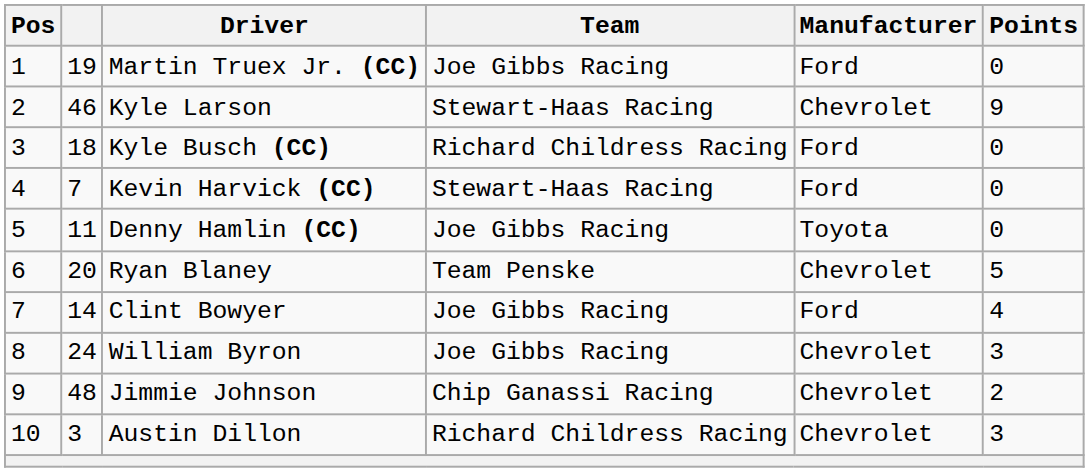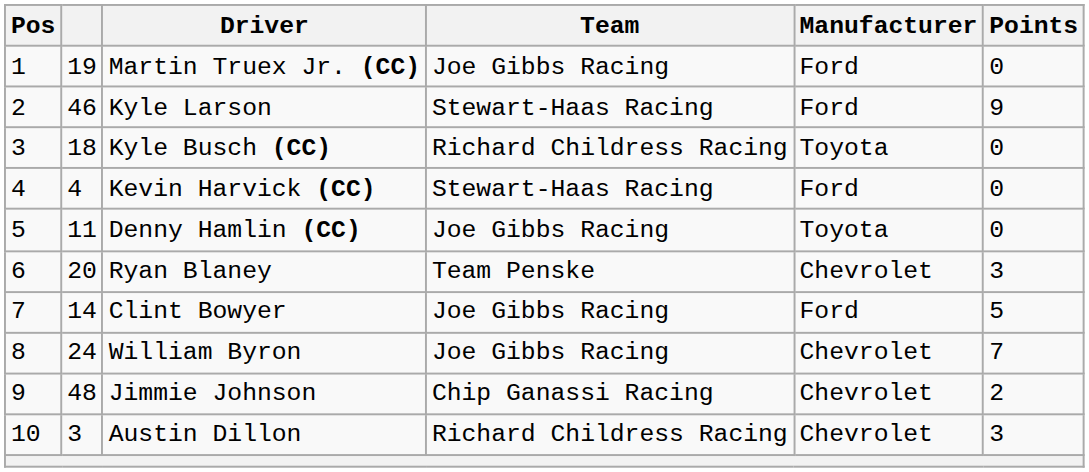Kyle Larson | Manufacturer: Chevrolet -> Ford
Kyle Busch (CC) | Manufacturer: Ford -> Toyota
Kevin Harvick (CC) | column 2: 7 -> 4
Ryan Blaney | Points: 5 -> 3
Clint Bowyer | Points: 4 -> 5
William Byron | Points: 3 -> 7
